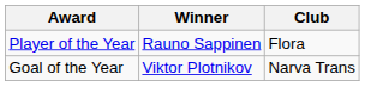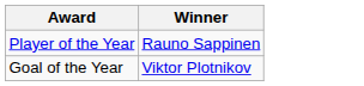- column: Club | Flora | Narva Trans
